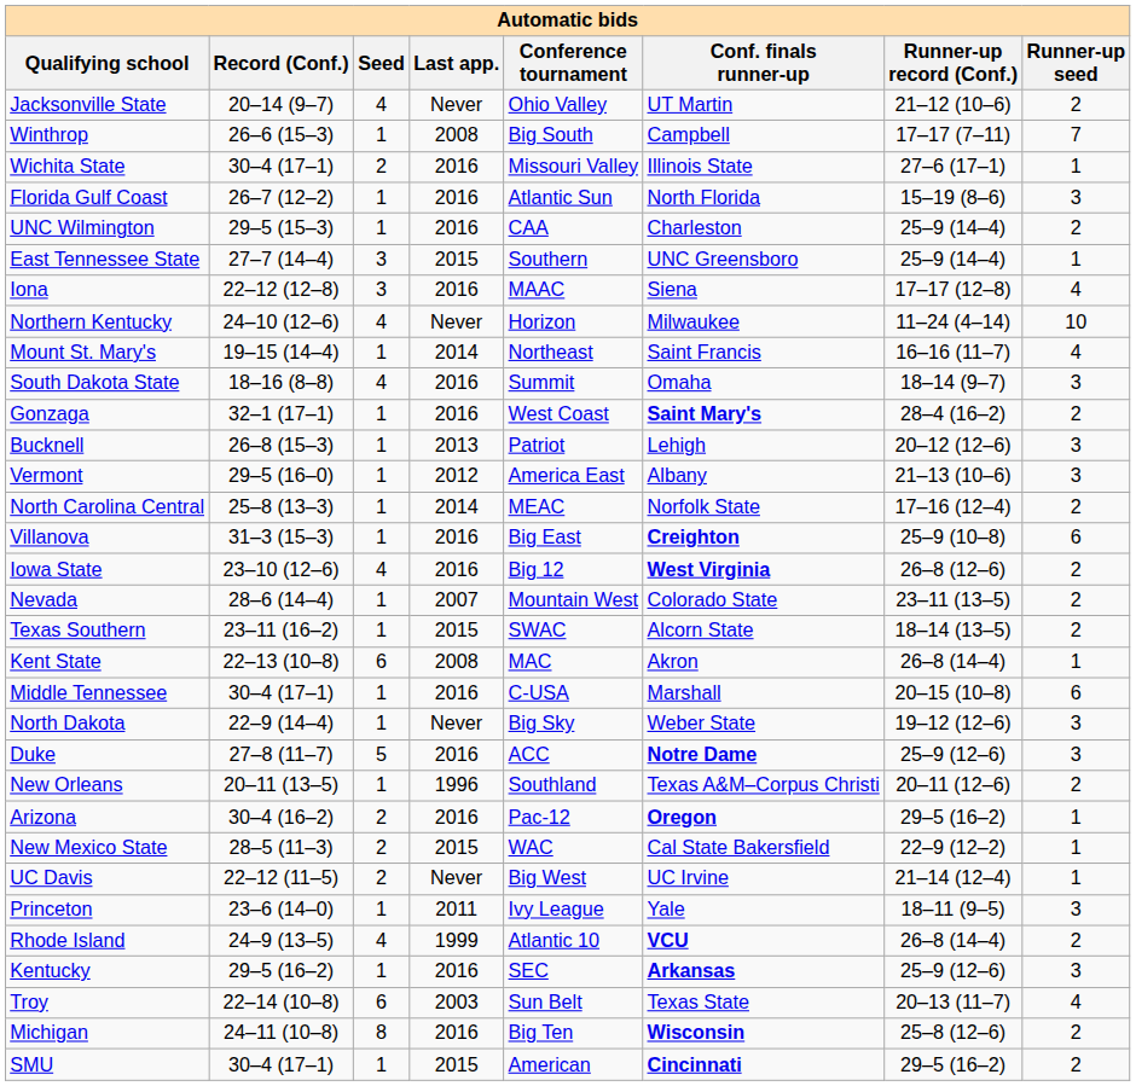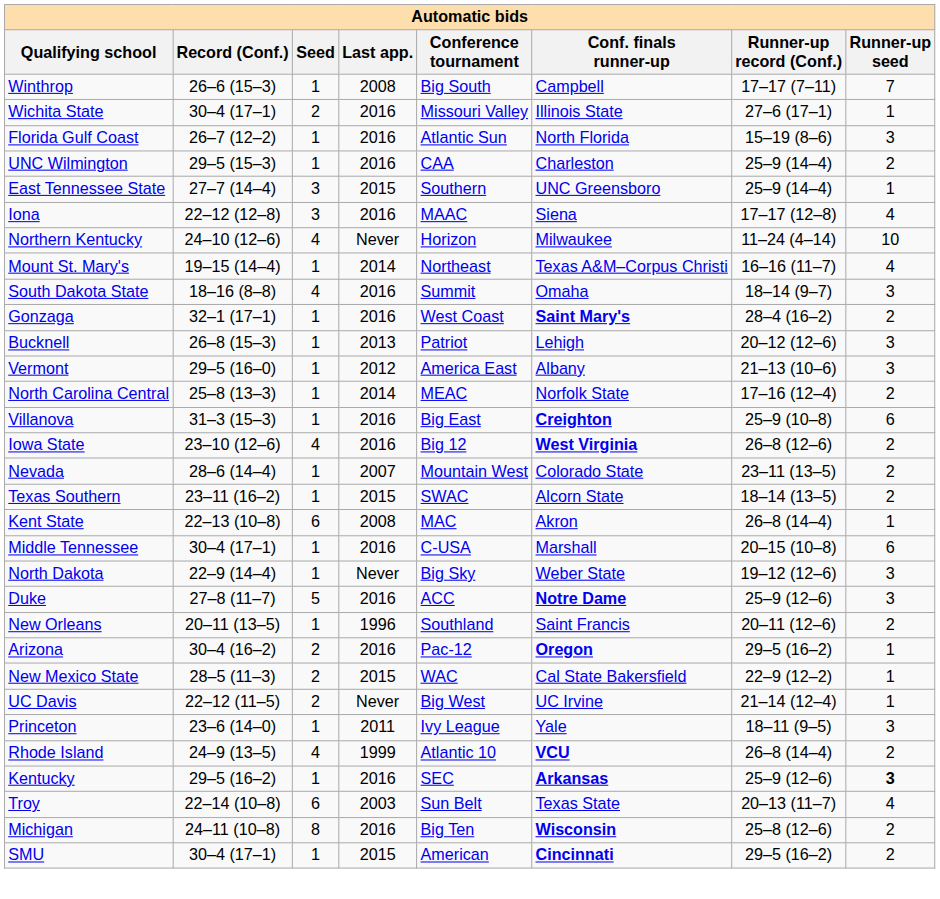- row: Jacksonville State | 20–14 (9–7) | 4 | Never | Ohio Valley | UT Martin | 21–12 (10–6) | 2
Mount St. Mary's | Conf. finals runner-up: Saint Francis -> Texas A&M–Corpus Christi
New Orleans | Conf. finals runner-up: Texas A&M–Corpus Christi -> Saint Francis
Kentucky | Runner-up seed: normal -> bold
